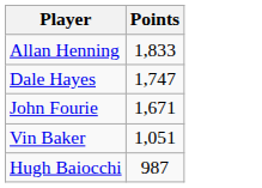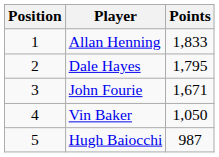+ column: Position | 1 | 2 | 3 | 4 | 5
Dale Hayes | Points: 1,747 -> 1,795
Vin Baker | Points: 1,051 -> 1,050
